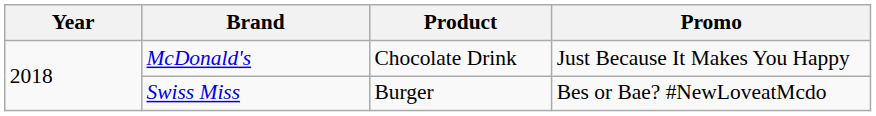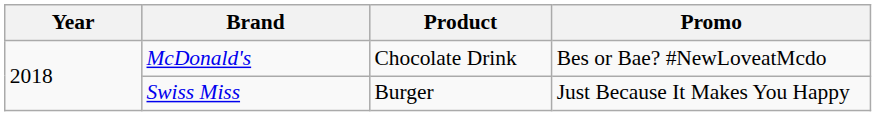McDonald's | Promo: Just Because It Makes You Happy -> Bes or Bae? #NewLoveatMcdo
Swiss Miss | Promo: Bes or Bae? #NewLoveatMcdo -> Just Because It Makes You Happy
